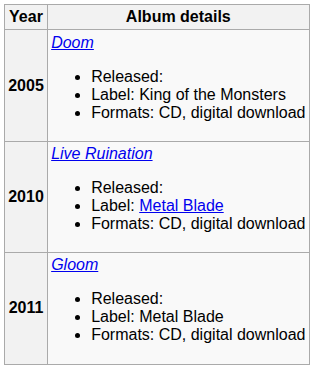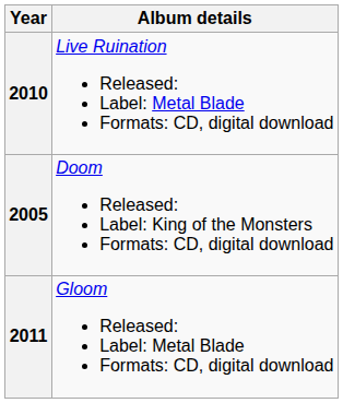rows swapped: 2005 <-> 2010
